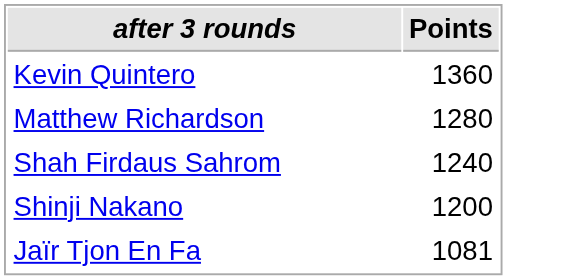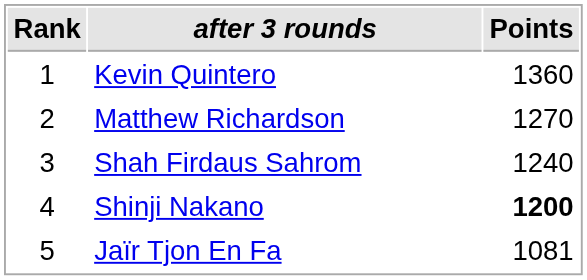+ column: Rank | 1 | 2 | 3 | 4 | 5
Matthew Richardson | Points: 1280 -> 1270
Shinji Nakano | Points: normal -> bold
